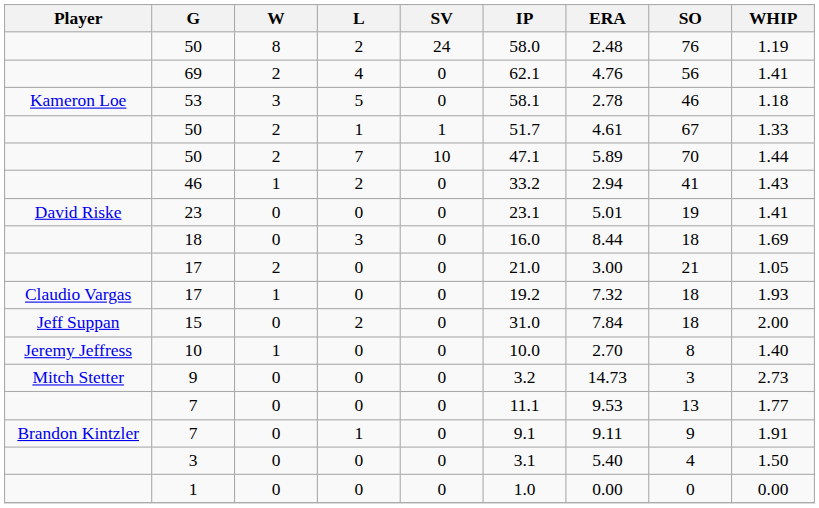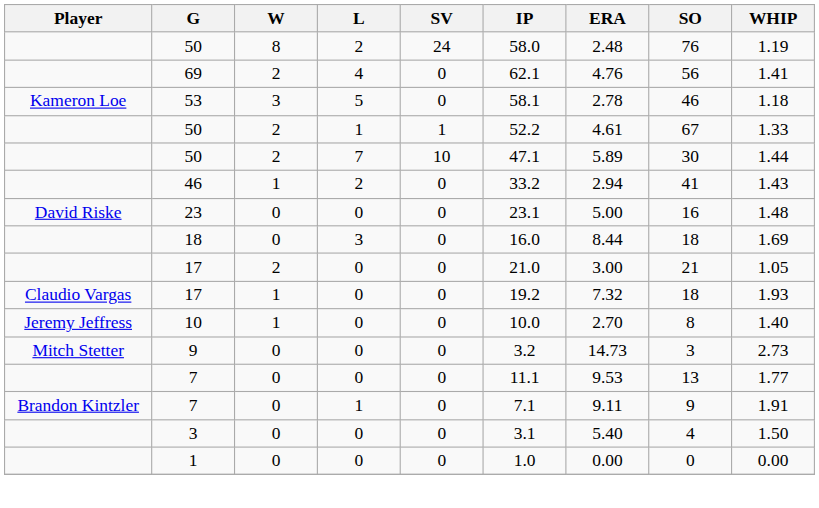50 / 1 | IP: 51.7 -> 52.2
50 / 7 | SO: 70 -> 30
23 | ERA: 5.01 -> 5.00
23 | SO: 19 -> 16
23 | WHIP: 1.41 -> 1.48
- row: Jeff Suppan | 15 | 0 | 2 | 0 | 31.0 | 7.84 | 18 | 2.00
7 / 1 | IP: 9.1 -> 7.1
